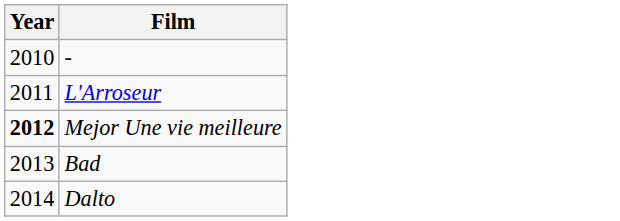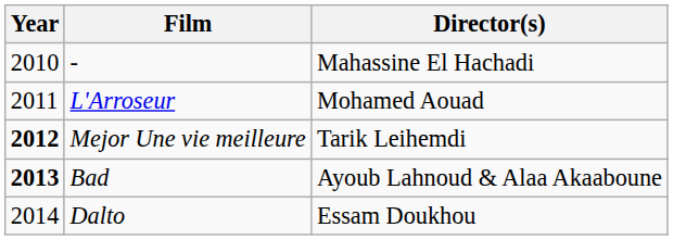+ column: Director(s) | Mahassine El Hachadi | Mohamed Aouad | Tarik Leihemdi | Ayoub Lahnoud & Alaa Akaaboune | Essam Doukhou
Bad | Year: normal -> bold
